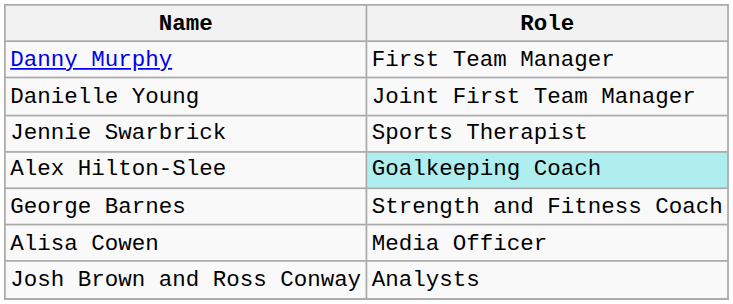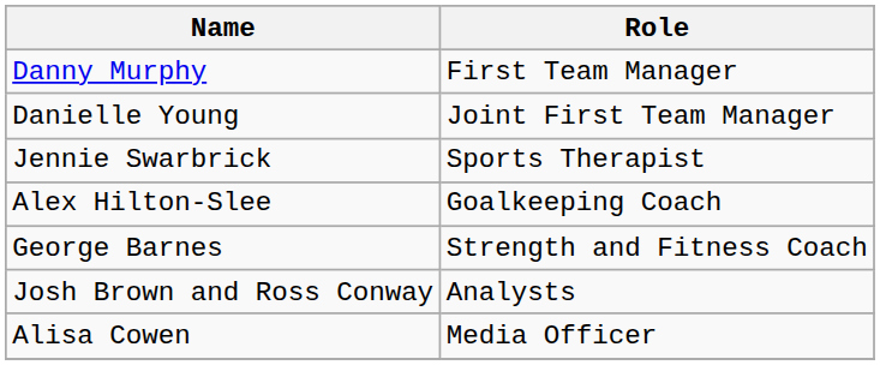Alex Hilton-Slee | Role: paleturquoise background -> no background
rows swapped: Alisa Cowen <-> Josh Brown and Ross Conway
